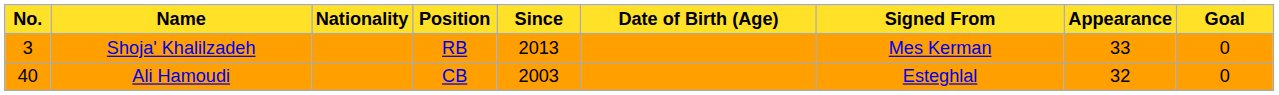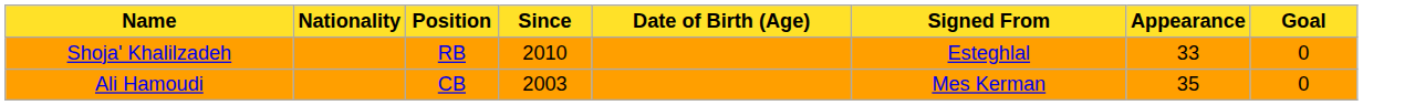- column: No. | 3 | 40
Shoja' Khalilzadeh | Since: 2013 -> 2010
Shoja' Khalilzadeh | Signed From: Mes Kerman -> Esteghlal
Ali Hamoudi | Signed From: Esteghlal -> Mes Kerman
Ali Hamoudi | Appearance: 32 -> 35
